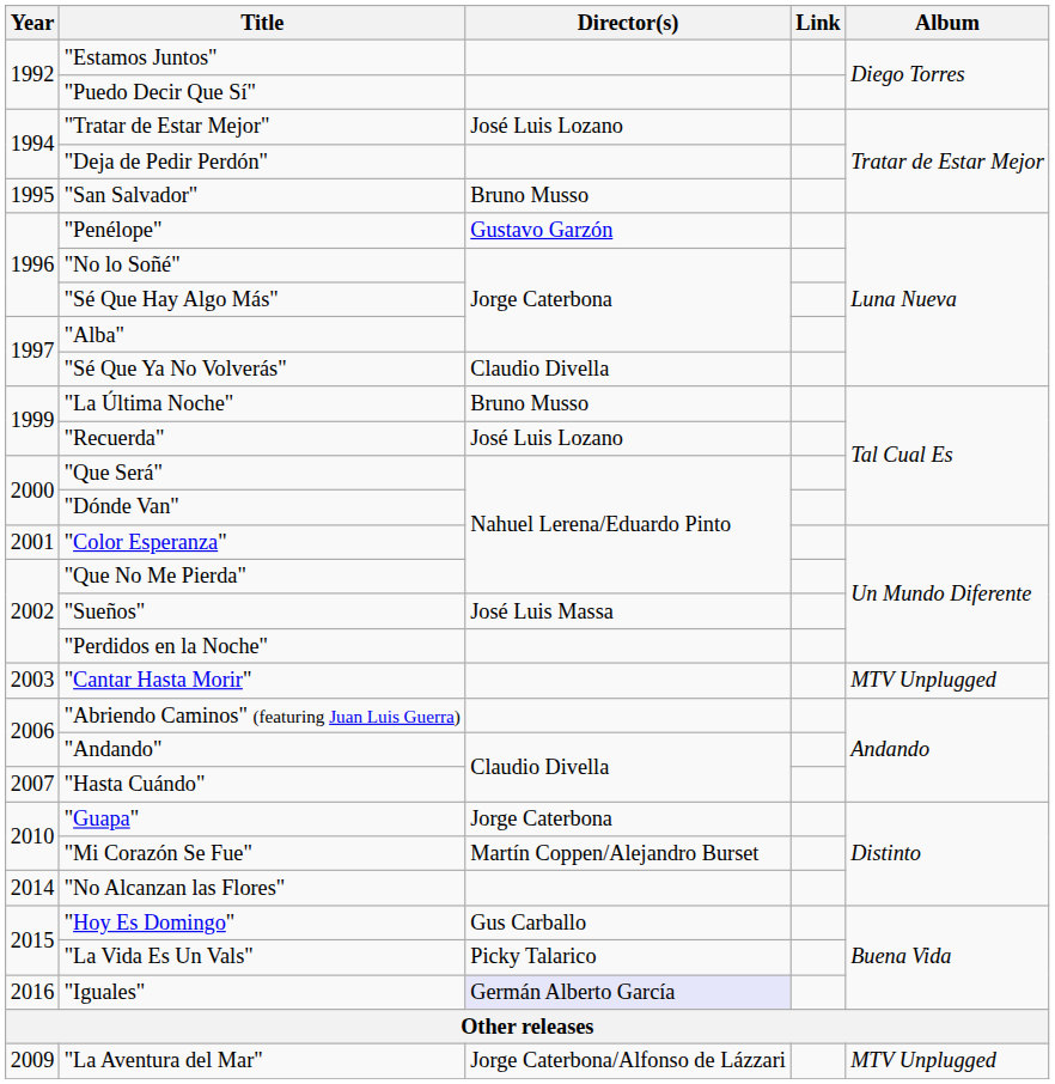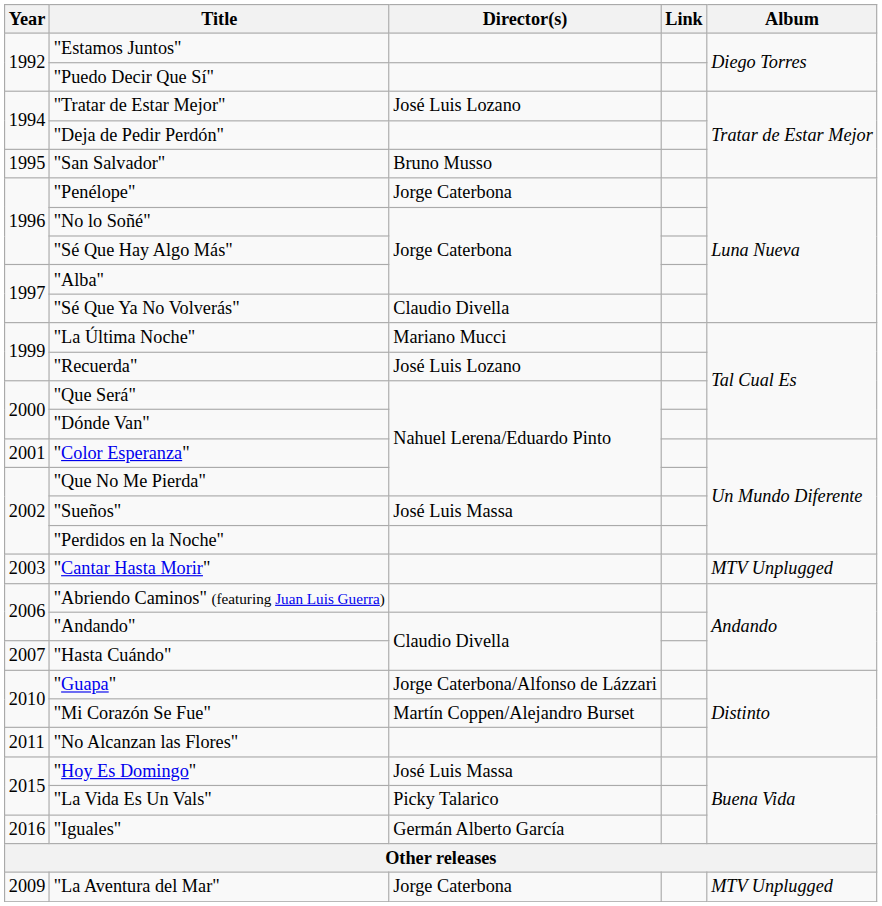"Penélope" | Director(s): Gustavo Garzón -> Jorge Caterbona
"La Última Noche" | Director(s): Bruno Musso -> Mariano Mucci
"Guapa" | Director(s): Jorge Caterbona -> Jorge Caterbona/Alfonso de Lázzari
"No Alcanzan las Flores" | Year: 2014 -> 2011
"Hoy Es Domingo" | Director(s): Gus Carballo -> José Luis Massa
"Iguales" | Director(s): lavender background -> no background
"La Aventura del Mar" | Director(s): Jorge Caterbona/Alfonso de Lázzari -> Jorge Caterbona
